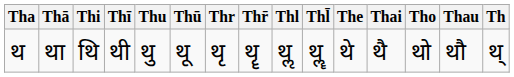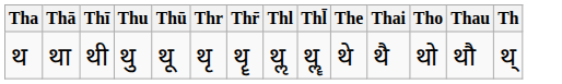- column: Thi | थि
